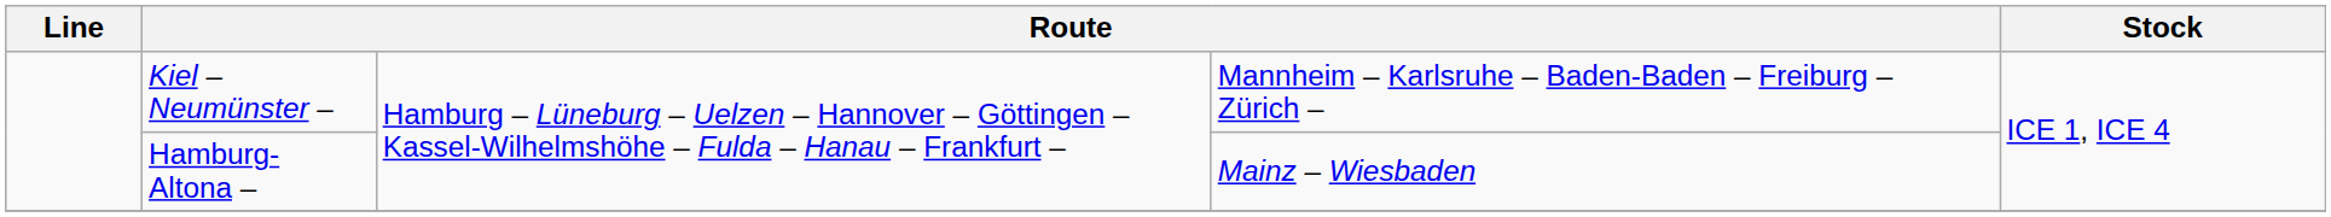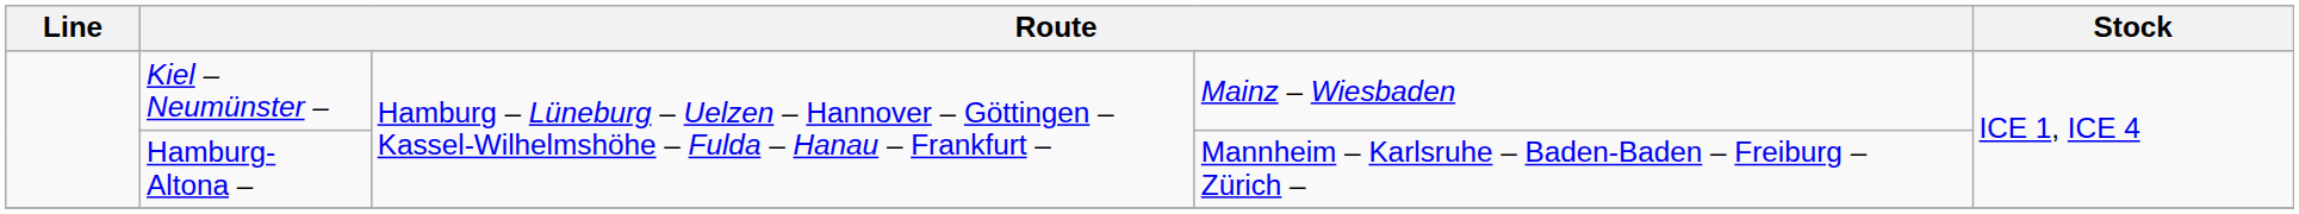Kiel – Neumünster – | column 4: Mannheim – Karlsruhe – Baden-Baden – Freiburg – Zürich – -> Mainz – Wiesbaden
Hamburg-Altona – | column 4: Mainz – Wiesbaden -> Mannheim – Karlsruhe – Baden-Baden – Freiburg – Zürich –
